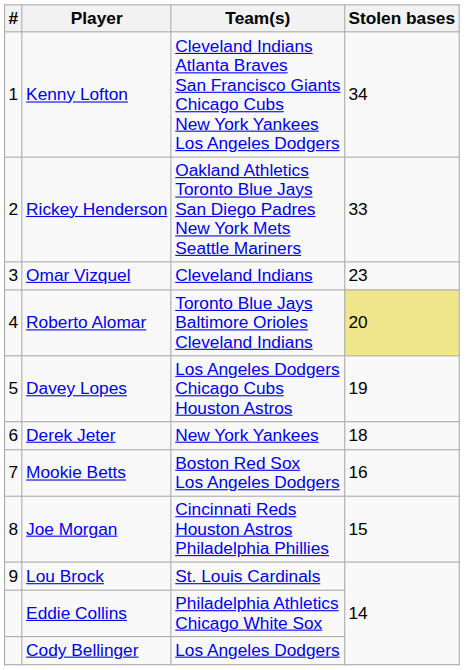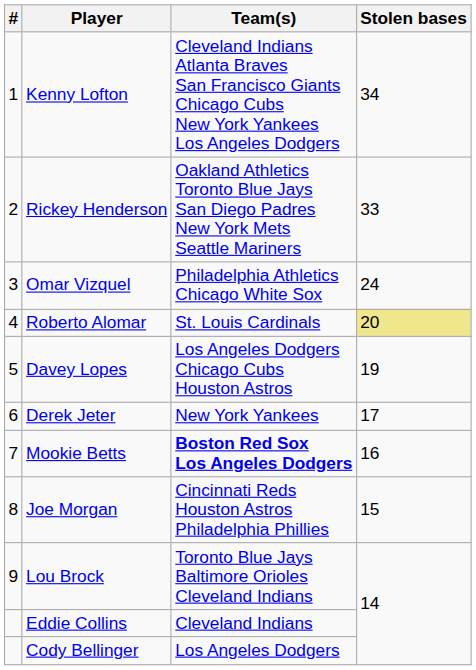Omar Vizquel | Team(s): Cleveland Indians -> Philadelphia Athletics Chicago White Sox
Omar Vizquel | Stolen bases: 23 -> 24
Roberto Alomar | Team(s): Toronto Blue Jays Baltimore Orioles Cleveland Indians -> St. Louis Cardinals
Derek Jeter | Stolen bases: 18 -> 17
Mookie Betts | Team(s): normal -> bold
Lou Brock | Team(s): St. Louis Cardinals -> Toronto Blue Jays Baltimore Orioles Cleveland Indians
Eddie Collins | Team(s): Philadelphia Athletics Chicago White Sox -> Cleveland Indians
